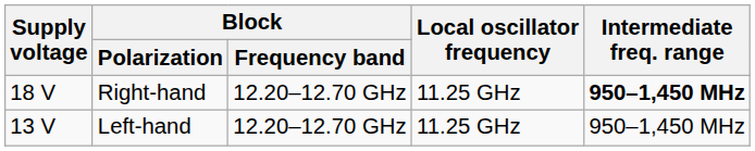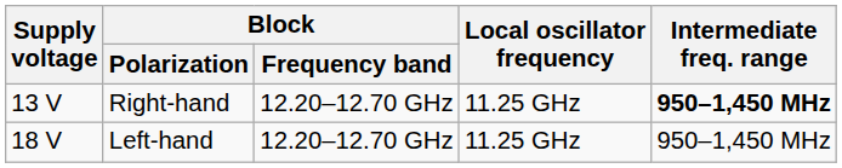Right-hand | Supply voltage: 18 V -> 13 V
Left-hand | Supply voltage: 13 V -> 18 V
